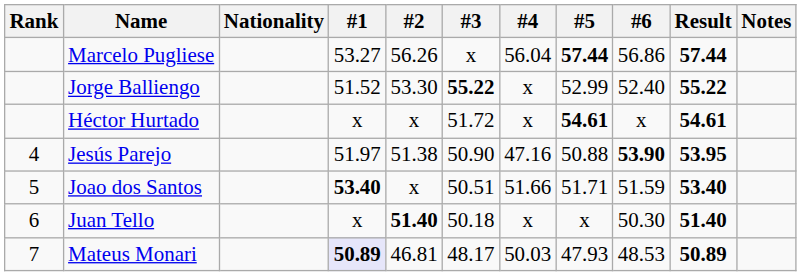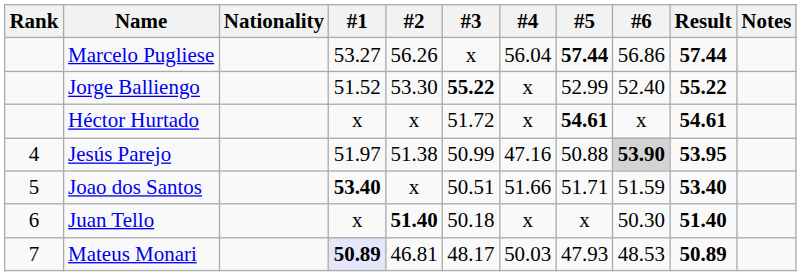Jesús Parejo | #3: 50.90 -> 50.99
Jesús Parejo | #6: no background -> lightgrey background
